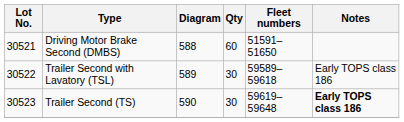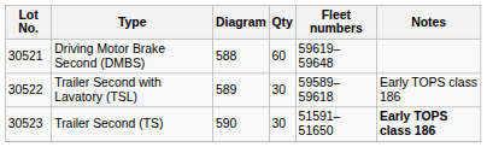Driving Motor Brake Second (DMBS) | Fleet numbers: 51591–51650 -> 59619–59648
Trailer Second (TS) | Fleet numbers: 59619–59648 -> 51591–51650
